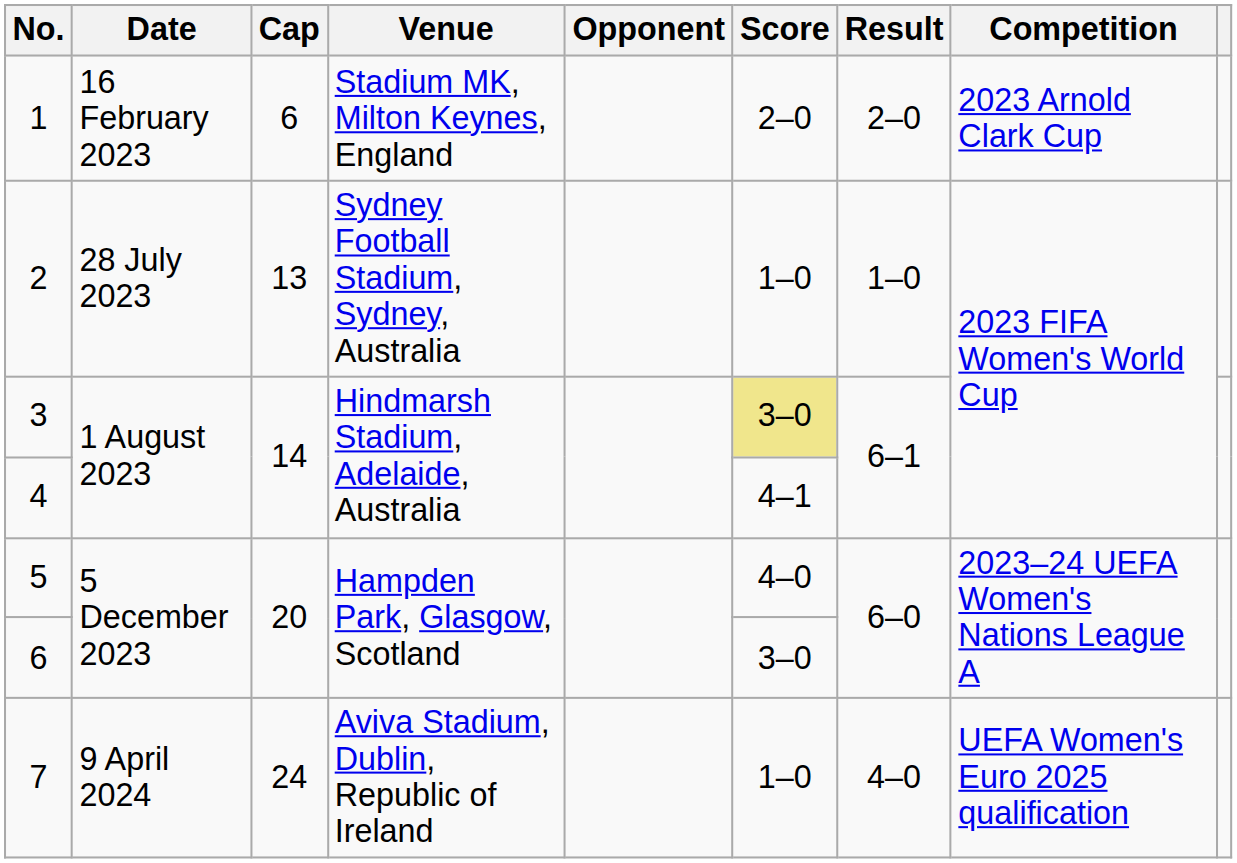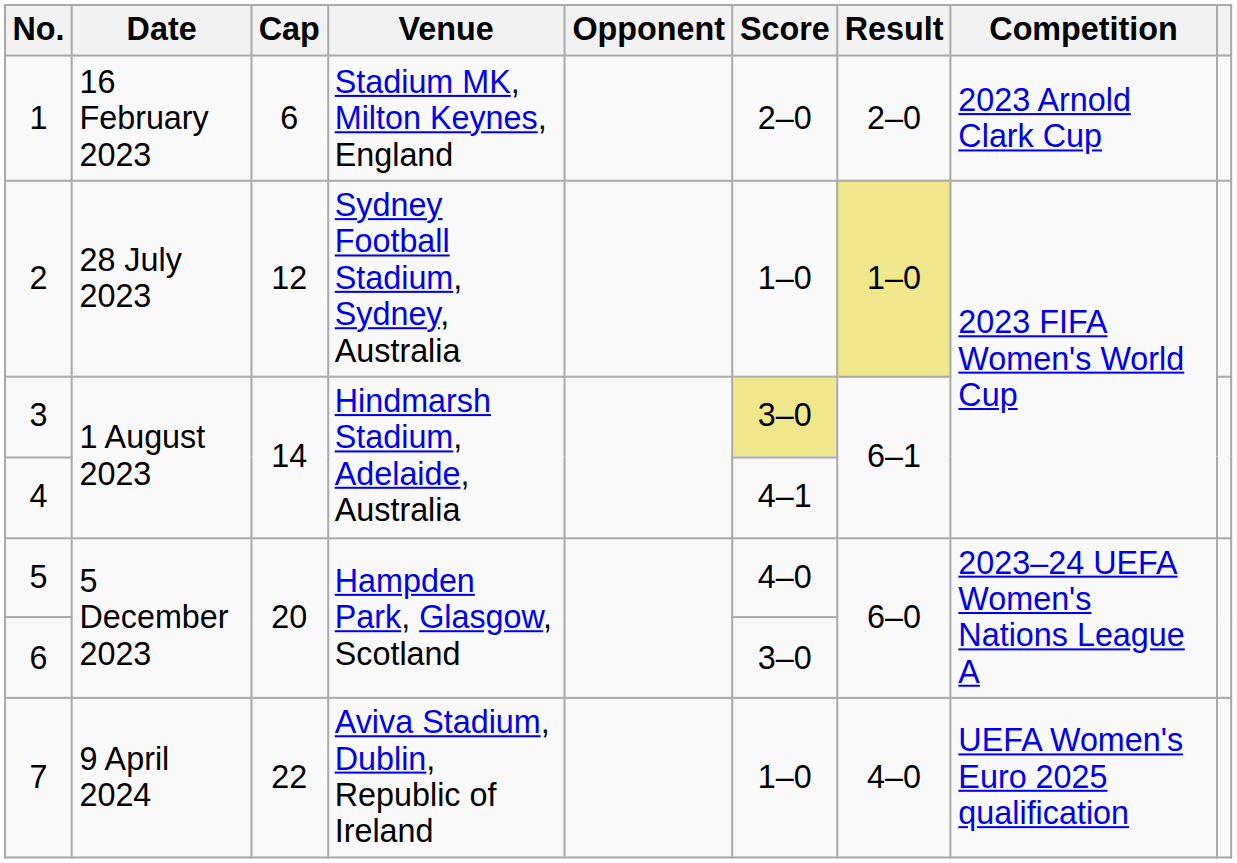2 | Cap: 13 -> 12
2 | Result: no background -> khaki background
7 | Cap: 24 -> 22
